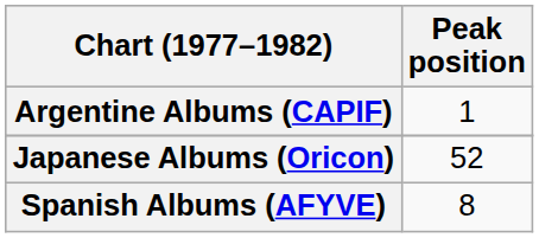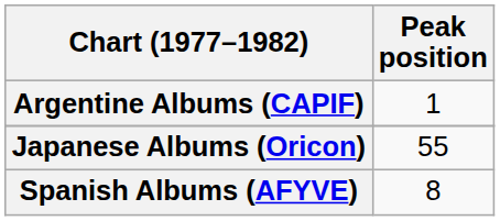Japanese Albums (Oricon) | Peak position: 52 -> 55
